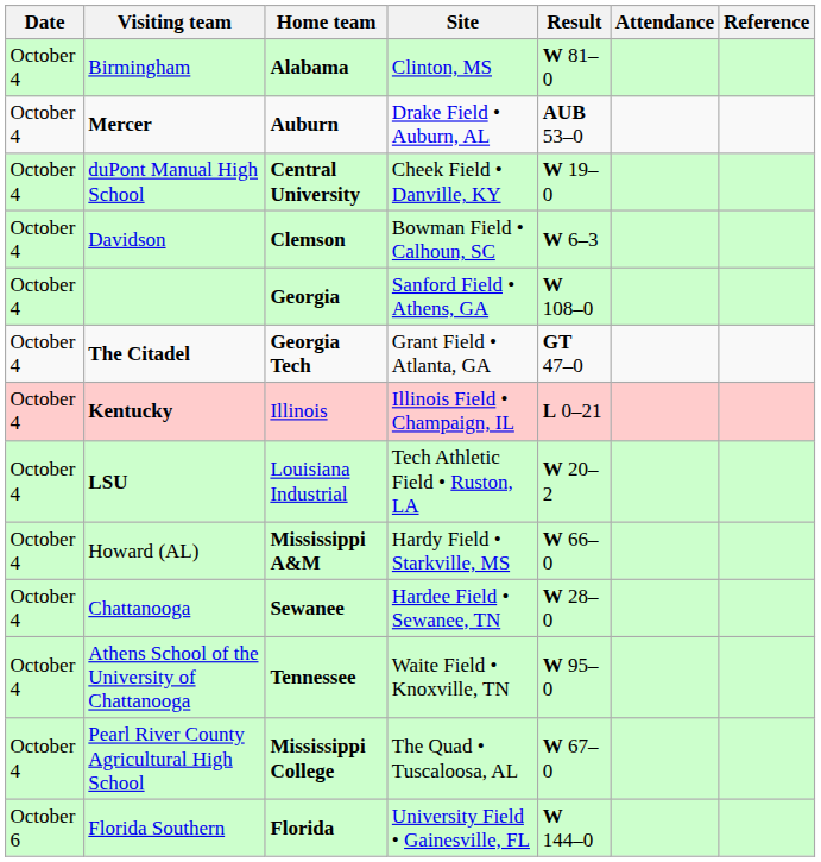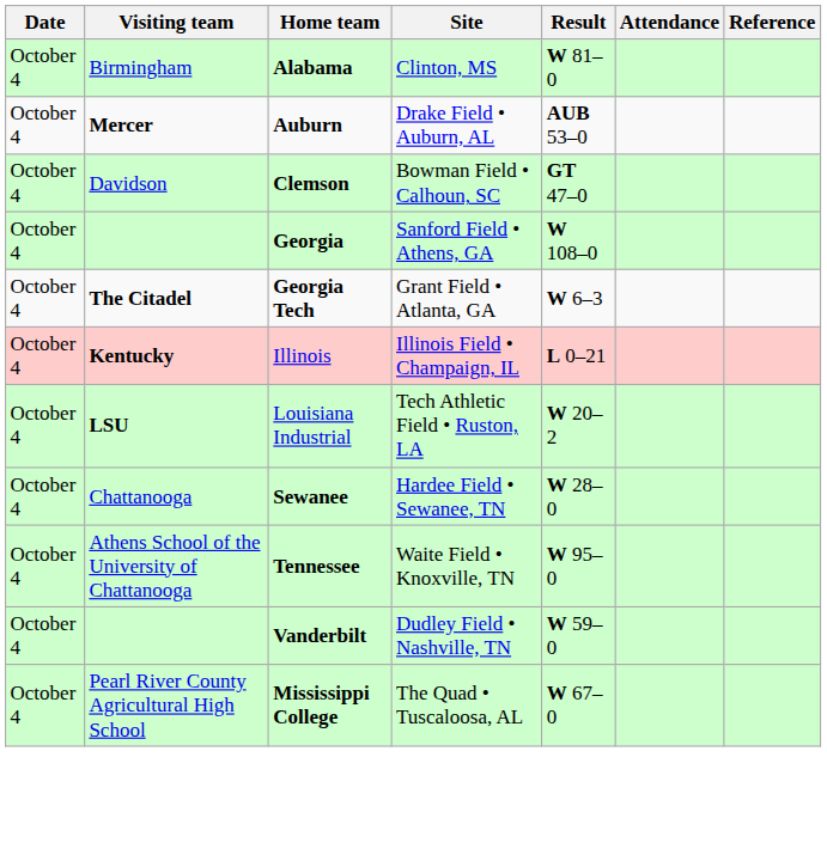- row: October 4 | duPont Manual High School | Central University | Cheek Field • Danville, KY | W 19–0
Clemson | Result: W 6–3 -> GT 47–0
Georgia Tech | Result: GT 47–0 -> W 6–3
- row: October 4 | Howard (AL) | Mississippi A&M | Hardy Field • Starkville, MS | W 66–0
+ row: October 4 | Vanderbilt | Dudley Field • Nashville, TN | W 59–0
- row: October 6 | Florida Southern | Florida | University Field • Gainesville, FL | W 144–0
